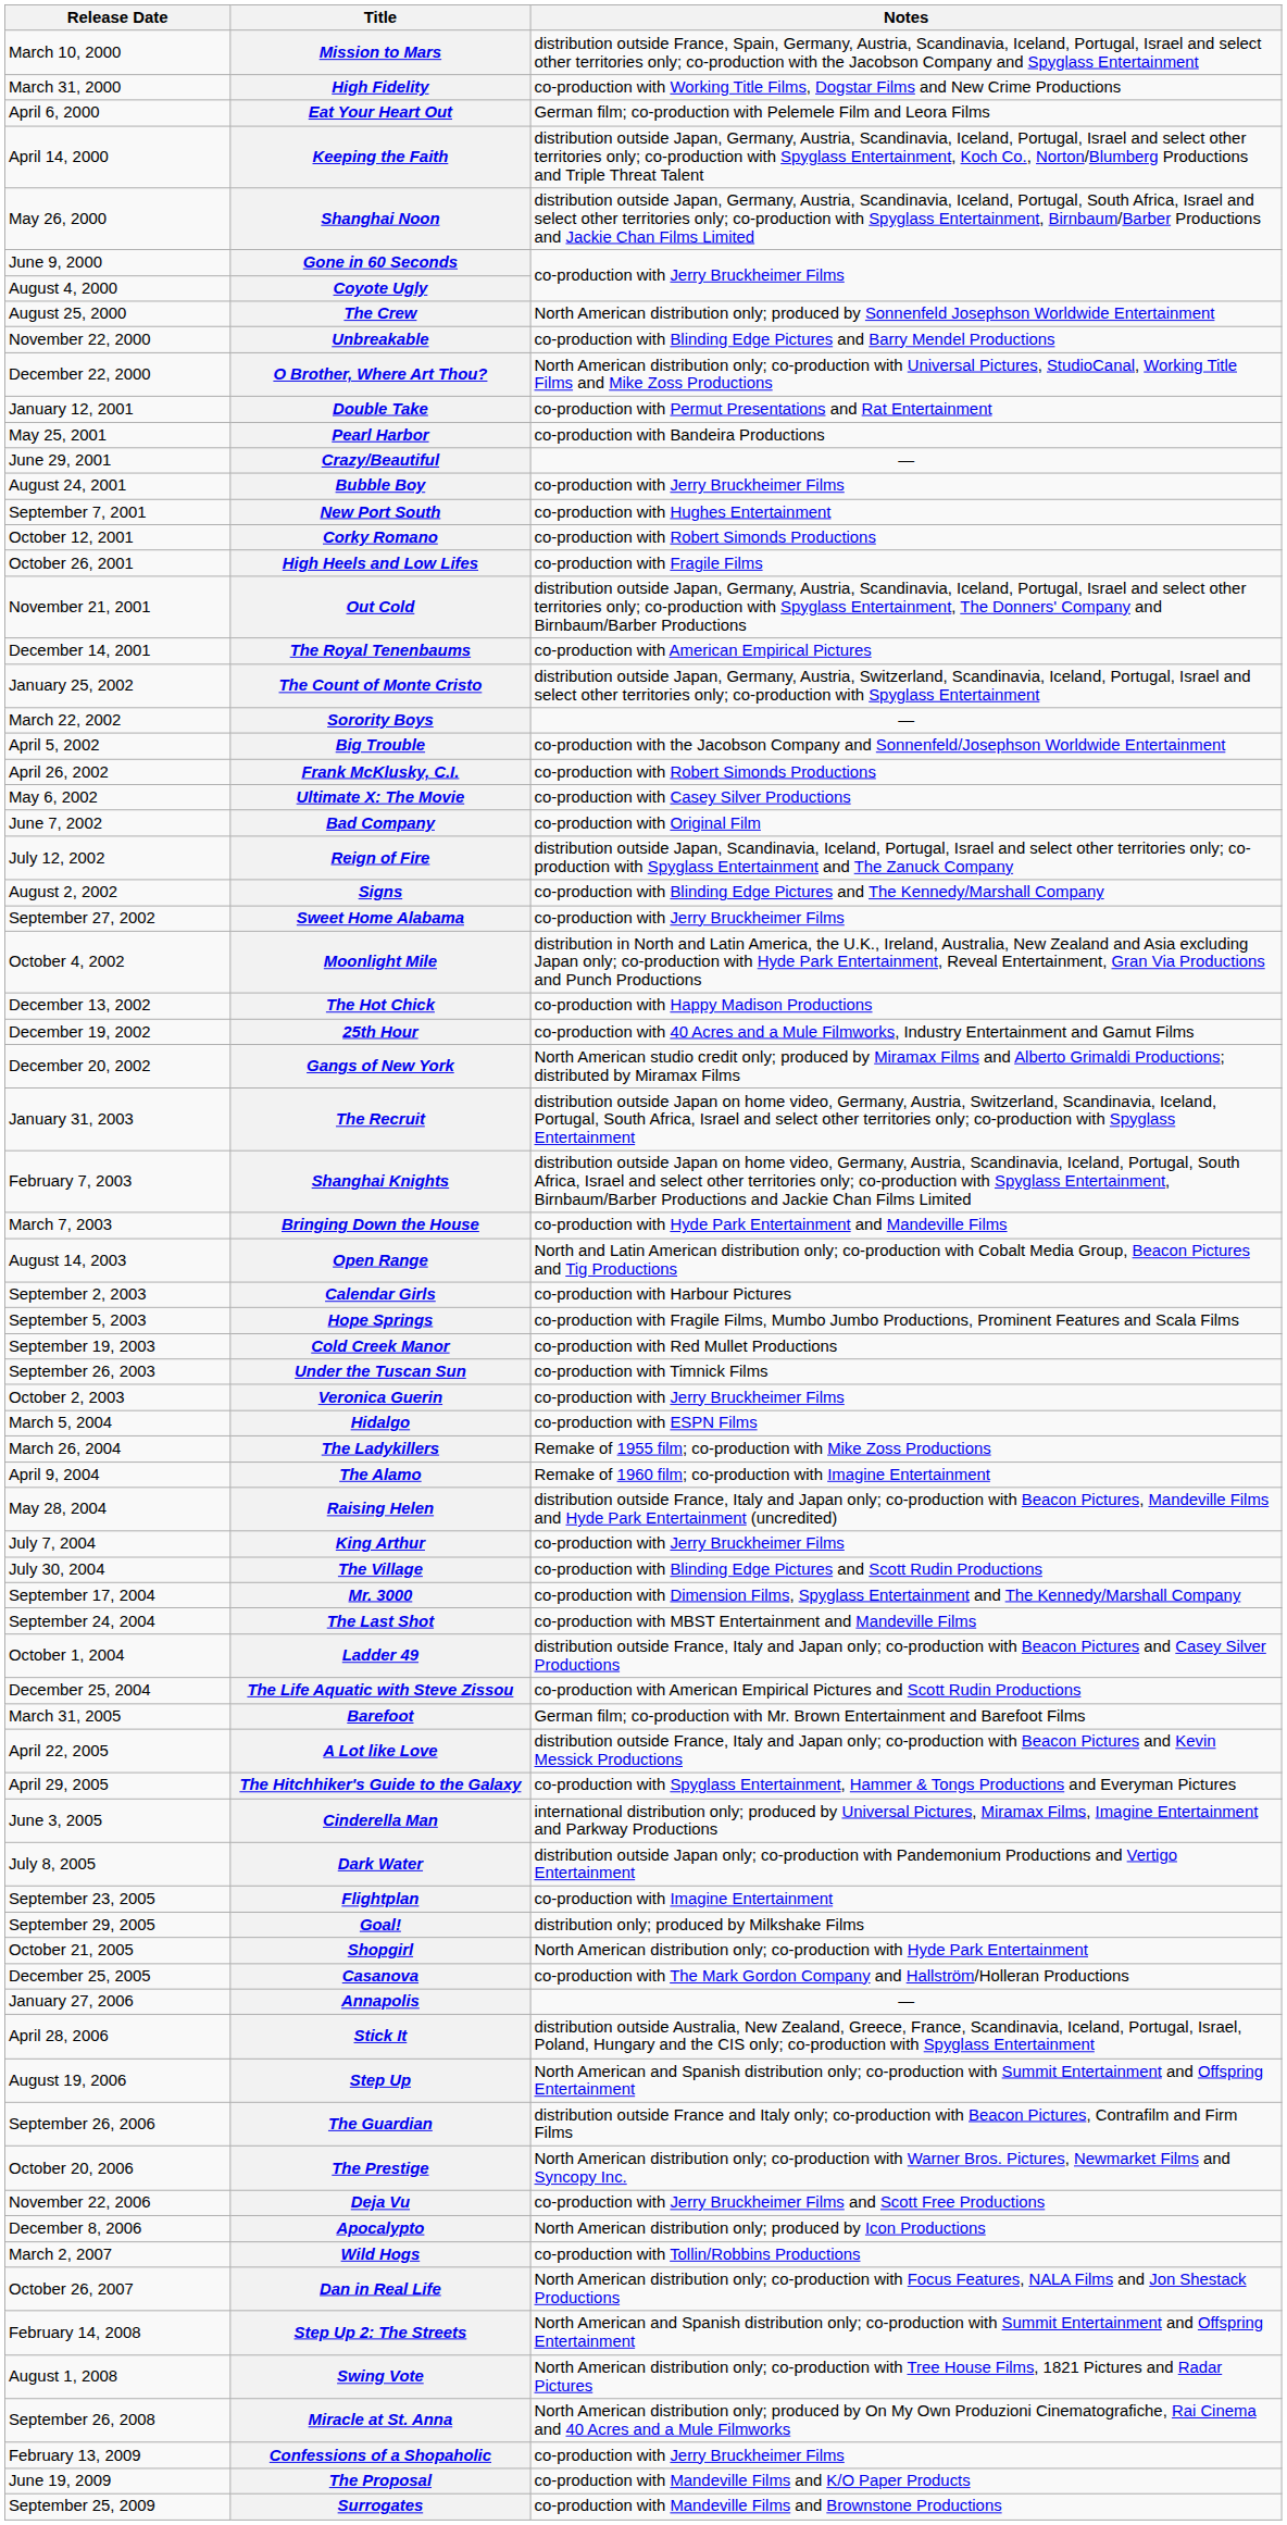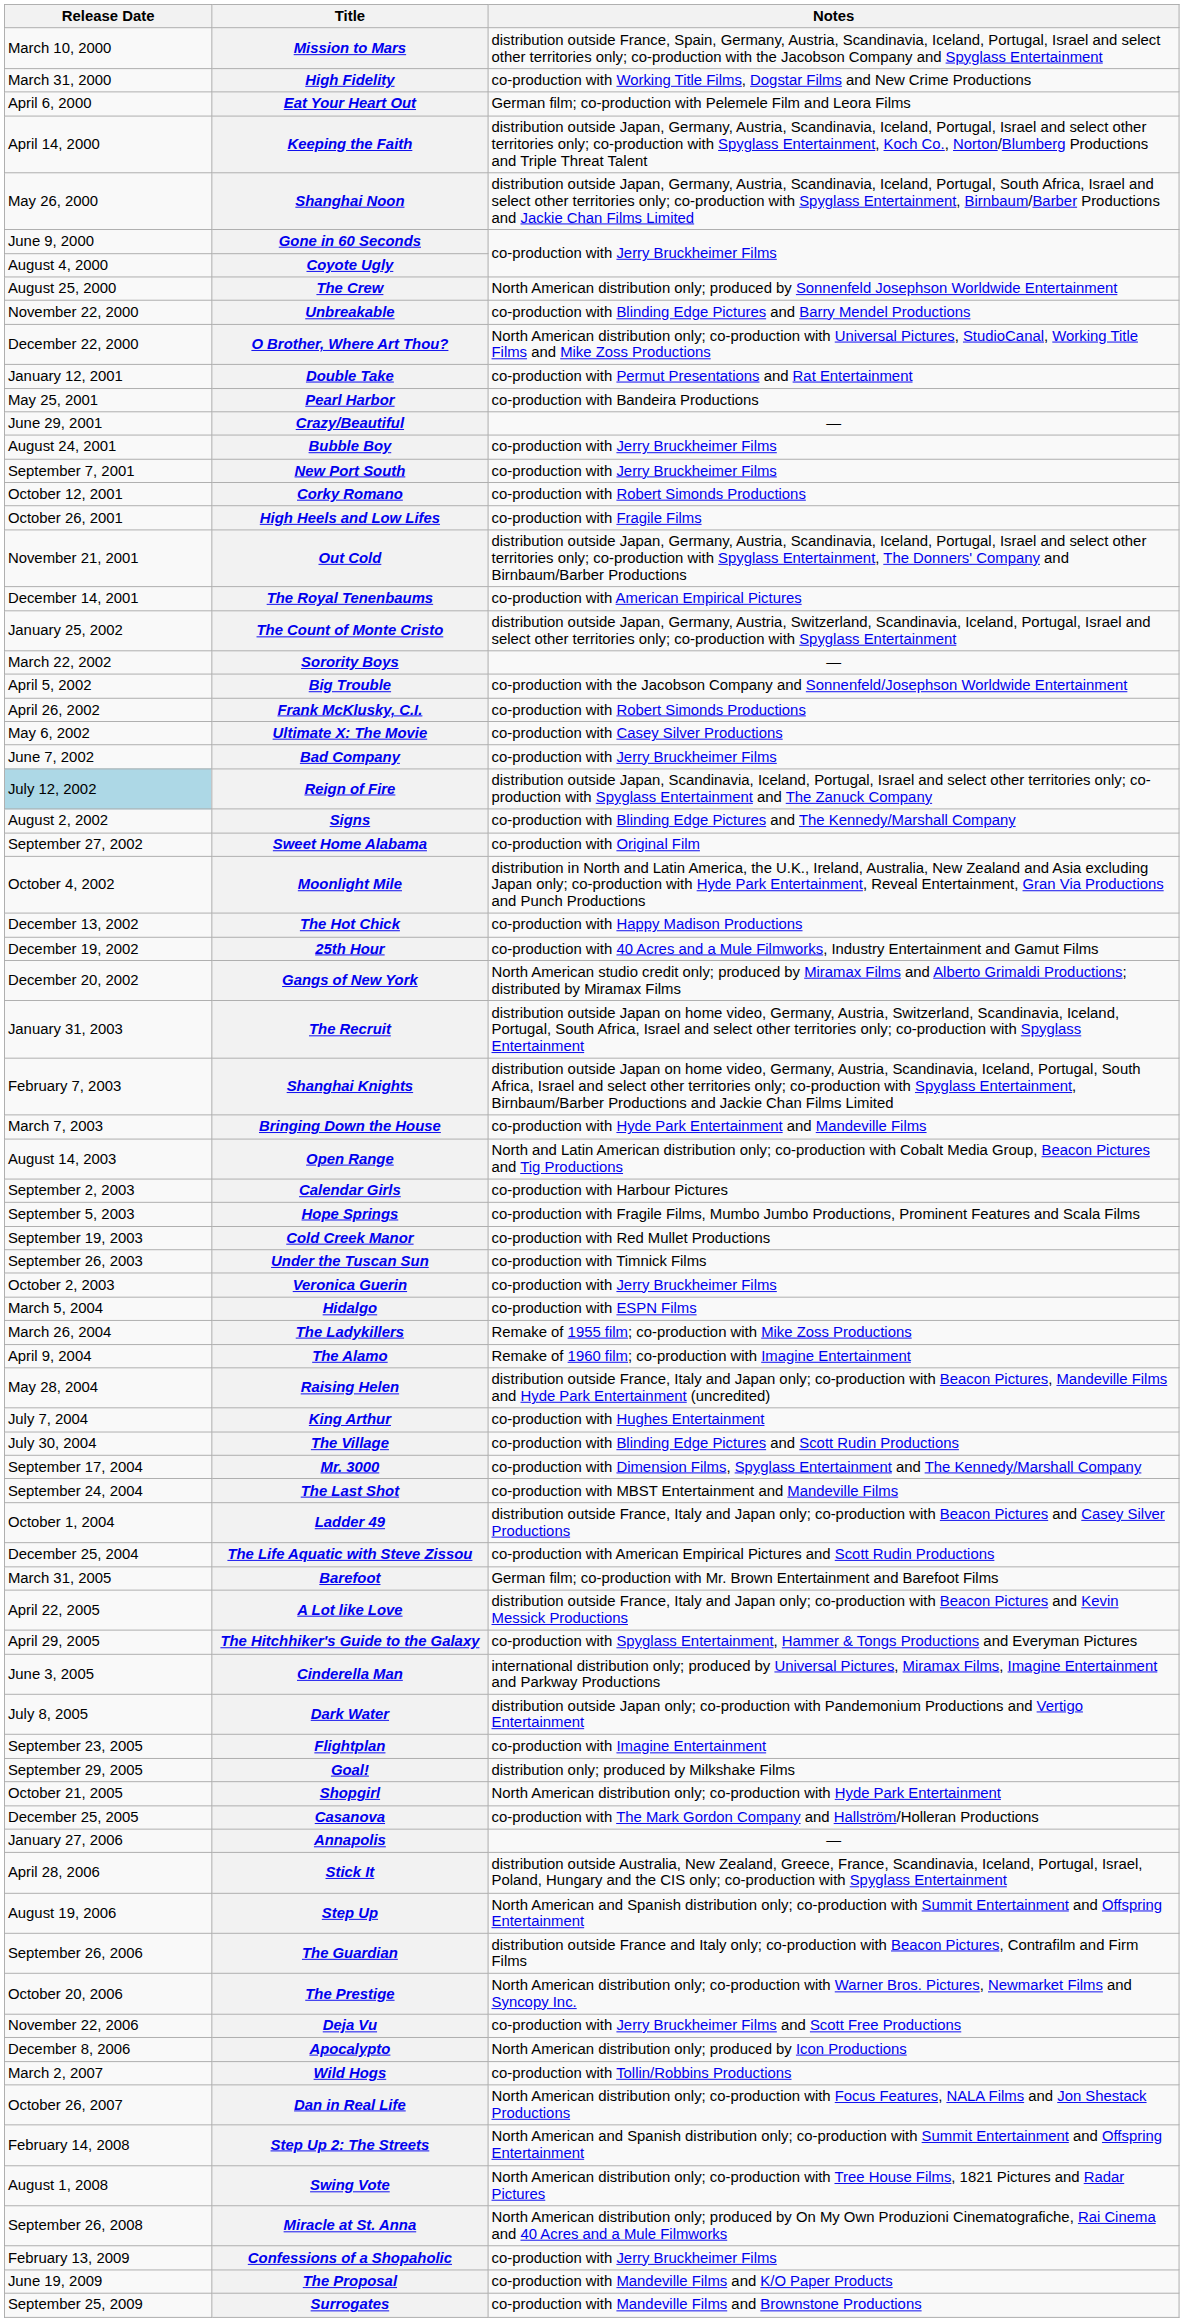New Port South | Notes: co-production with Hughes Entertainment -> co-production with Jerry Bruckheimer Films
Bad Company | Notes: co-production with Original Film -> co-production with Jerry Bruckheimer Films
Reign of Fire | Release Date: no background -> lightblue background
Sweet Home Alabama | Notes: co-production with Jerry Bruckheimer Films -> co-production with Original Film
King Arthur | Notes: co-production with Jerry Bruckheimer Films -> co-production with Hughes Entertainment
